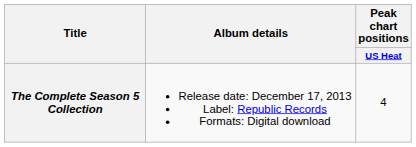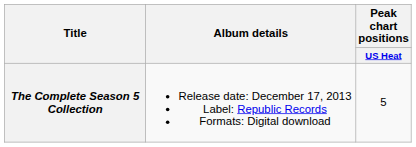The Complete Season 5 Collection | Peak chart positions / US Heat: 4 -> 5
